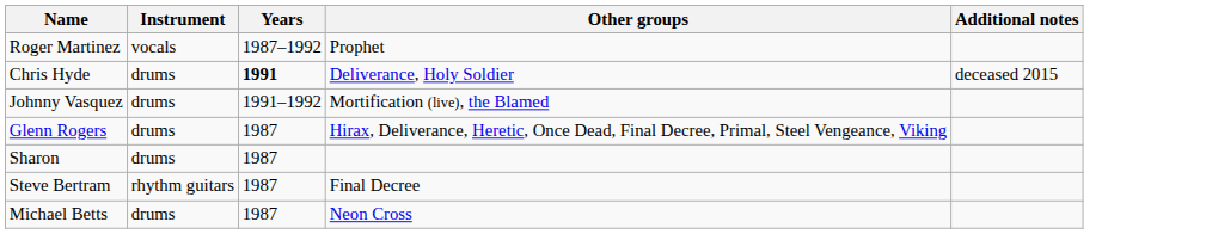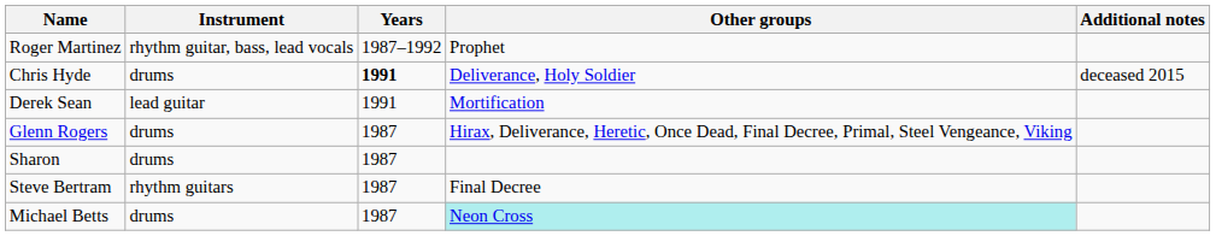Roger Martinez | Instrument: vocals -> rhythm guitar, bass, lead vocals
+ row: Derek Sean | lead guitar | 1991 | Mortification
- row: Johnny Vasquez | drums | 1991–1992 | Mortification (live), the Blamed
Michael Betts | Other groups: no background -> paleturquoise background
